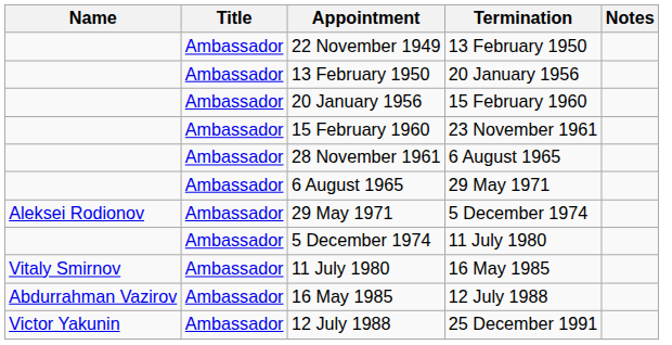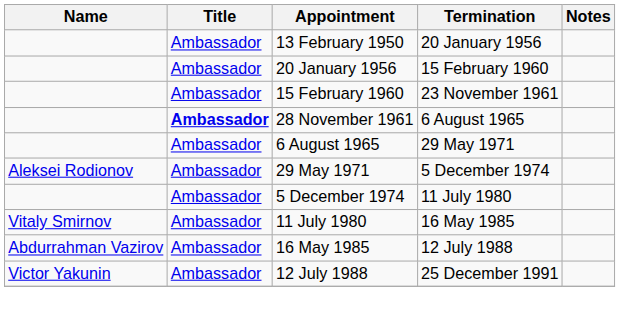- row: Ambassador | 22 November 1949 | 13 February 1950
28 November 1961 | Title: normal -> bold
